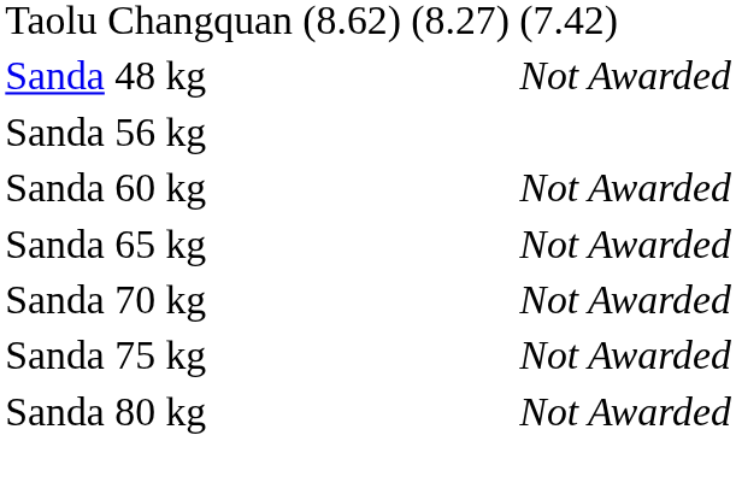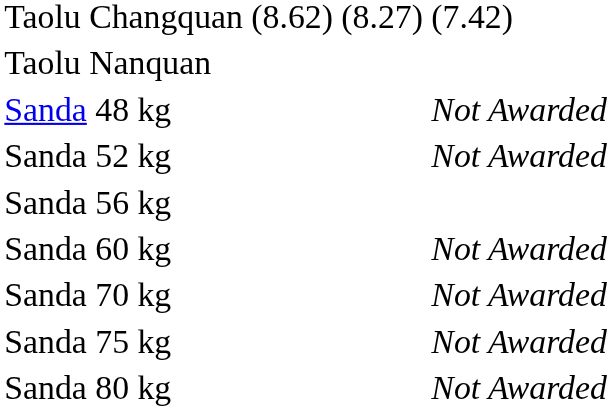+ row: Taolu Nanquan
+ row: Sanda 52 kg | Not Awarded
- row: Sanda 65 kg | Not Awarded
